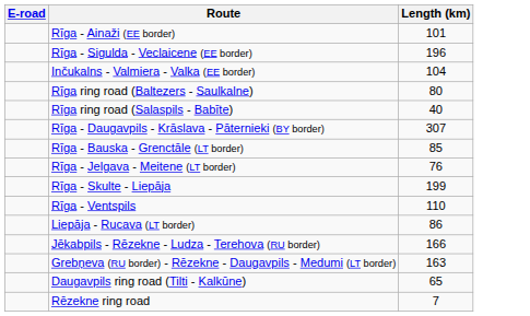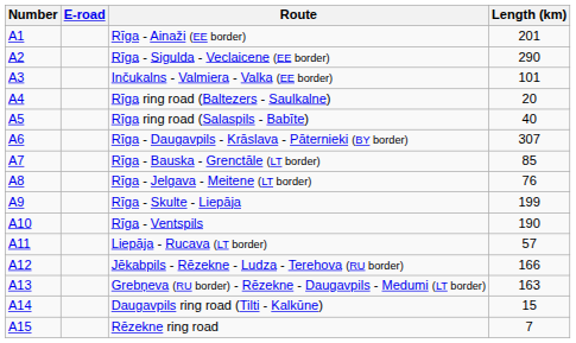+ column: Number | A1 | A2 | A3 | A4 | A5 | A6 | A7 | A8 | A9 | A10 | A11 | A12 | A13 | A14 | A15
Rīga - Ainaži (EE border) | Length (km): 101 -> 201
Rīga - Sigulda - Veclaicene (EE border) | Length (km): 196 -> 290
Inčukalns - Valmiera - Valka (EE border) | Length (km): 104 -> 101
Rīga ring road (Baltezers - Saulkalne) | Length (km): 80 -> 20
Rīga - Ventspils | Length (km): 110 -> 190
Liepāja - Rucava (LT border) | Length (km): 86 -> 57
Daugavpils ring road (Tilti - Kalkūne) | Length (km): 65 -> 15
